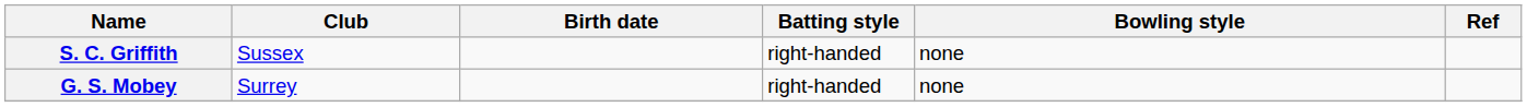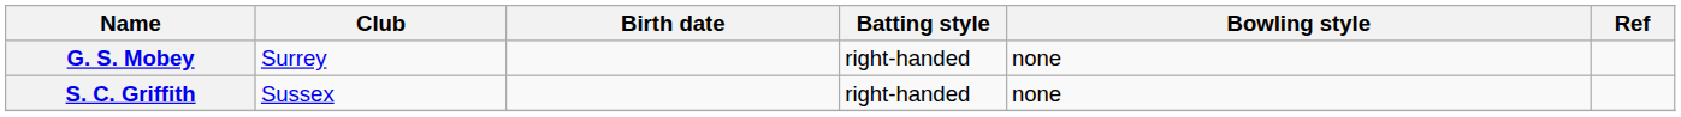rows swapped: S. C. Griffith <-> G. S. Mobey
